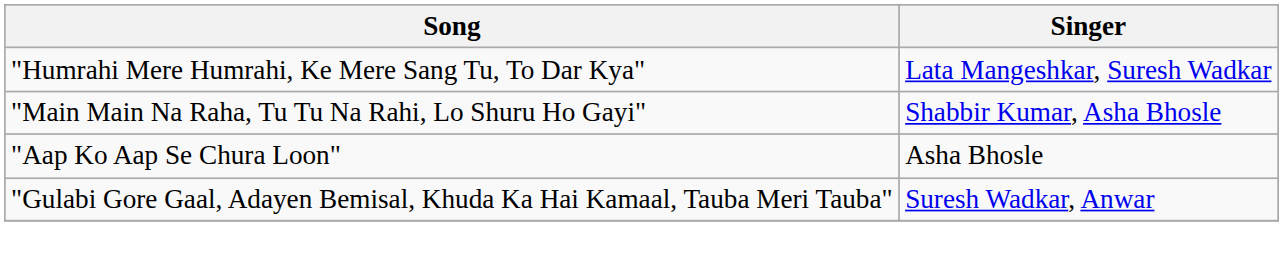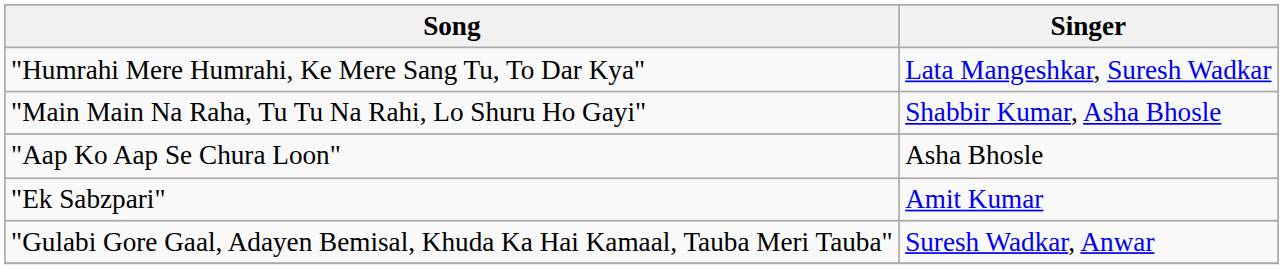+ row: "Ek Sabzpari" | Amit Kumar
